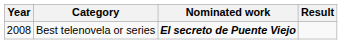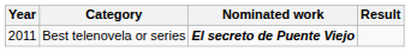Best telenovela or series | Year: 2008 -> 2011
